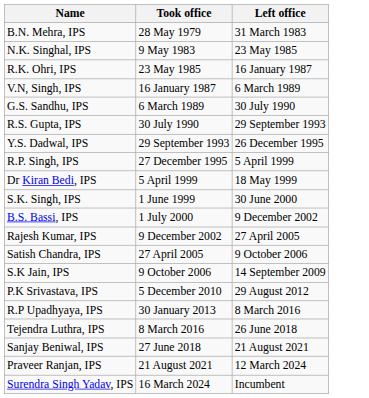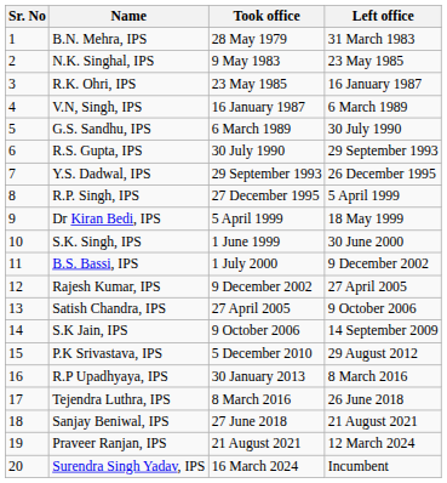+ column: Sr. No | 1 | 2 | 3 | 4 | 5 | 6 | 7 | 8 | 9 | 10 | 11 | 12 | 13 | 14 | 15 | 16 | 17 | 18 | 19 | 20
